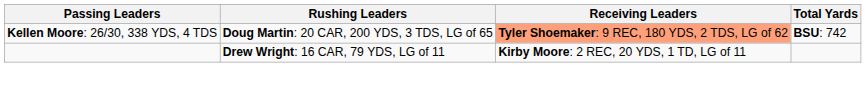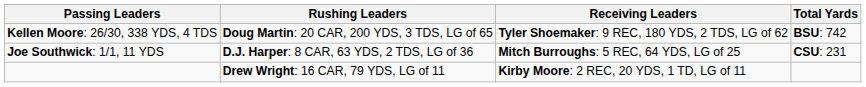Kellen Moore: 26/30, 338 YDS, 4 TDS | Receiving Leaders: lightsalmon background -> no background
+ row: Joe Southwick: 1/1, 11 YDS | D.J. Harper: 8 CAR, 63 YDS, 2 TDS, LG of 36 | Mitch Burroughs: 5 REC, 64 YDS, LG of 25 | CSU: 231
